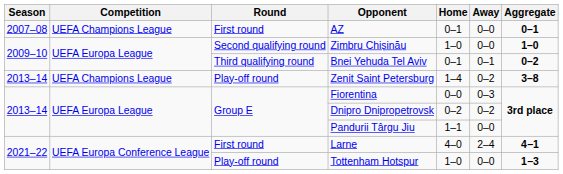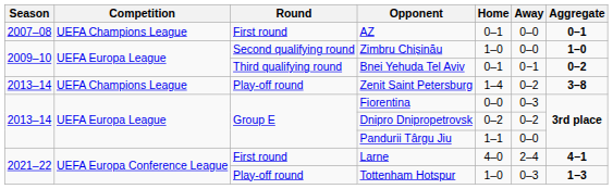Bnei Yehuda Tel Aviv | Away: 0–1 -> 0−1
Tottenham Hotspur | Away: 0–0 -> 0–3
